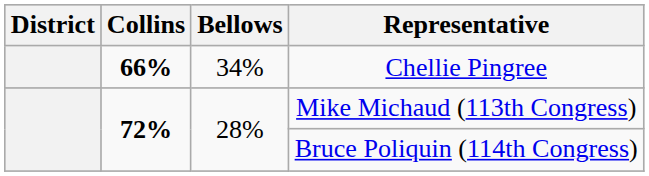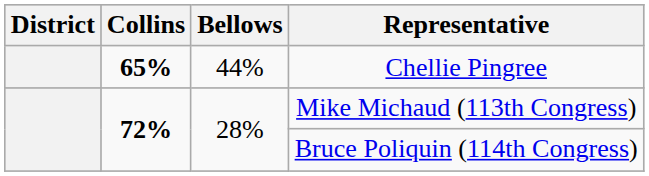Chellie Pingree | Collins: 66% -> 65%
Chellie Pingree | Bellows: 34% -> 44%
